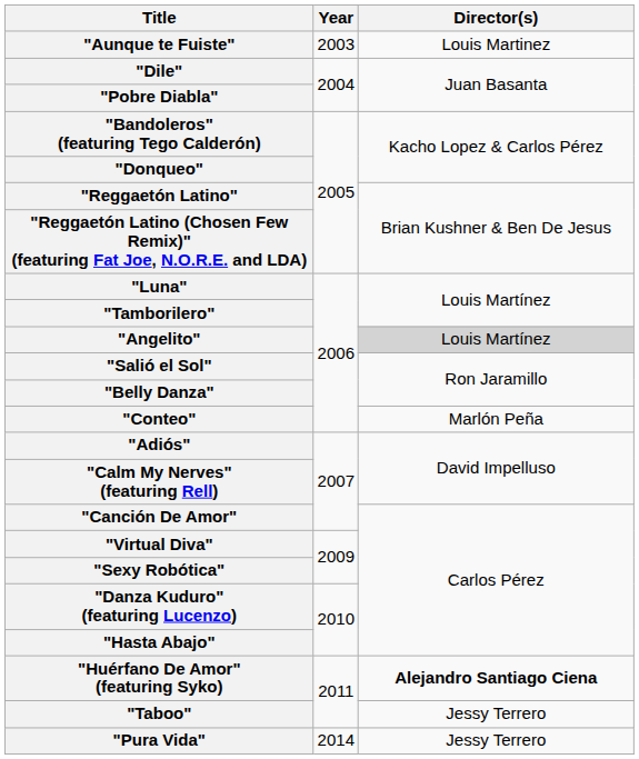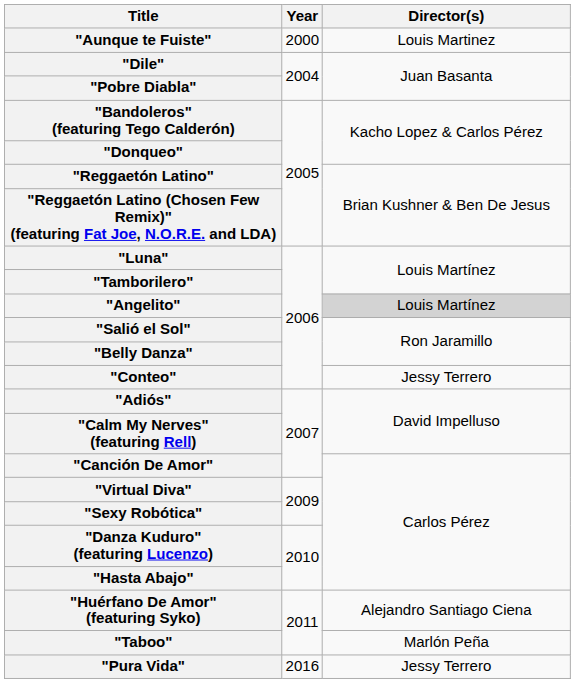"Aunque te Fuiste" | Year: 2003 -> 2000
"Conteo" | Director(s): Marlón Peña -> Jessy Terrero
"Huérfano De Amor" (featuring Syko) | Director(s): bold -> normal
"Taboo" | Director(s): Jessy Terrero -> Marlón Peña
"Pura Vida" | Year: 2014 -> 2016
